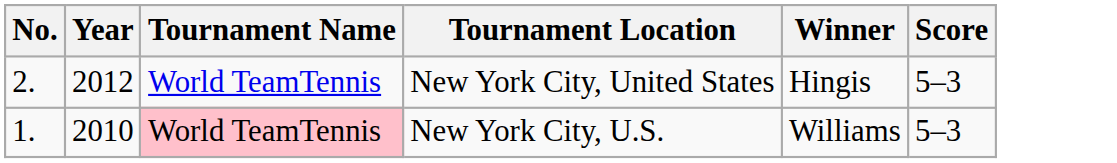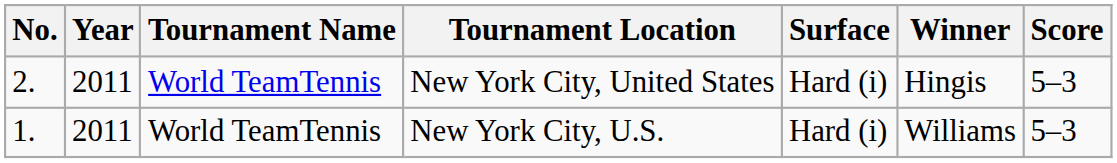+ column: Surface | Hard (i) | Hard (i)
New York City, United States | Year: 2012 -> 2011
New York City, U.S. | Year: 2010 -> 2011
New York City, U.S. | Tournament Name: pink background -> no background
